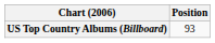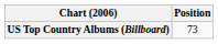US Top Country Albums (Billboard) | Position: 93 -> 73
